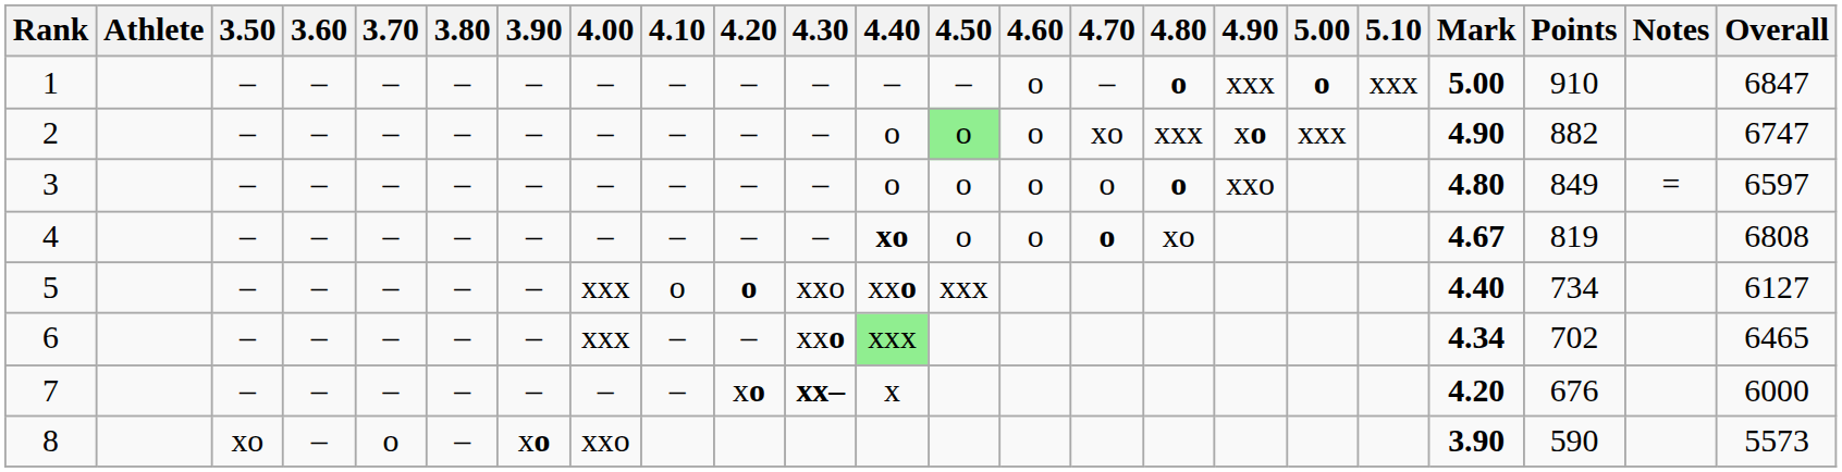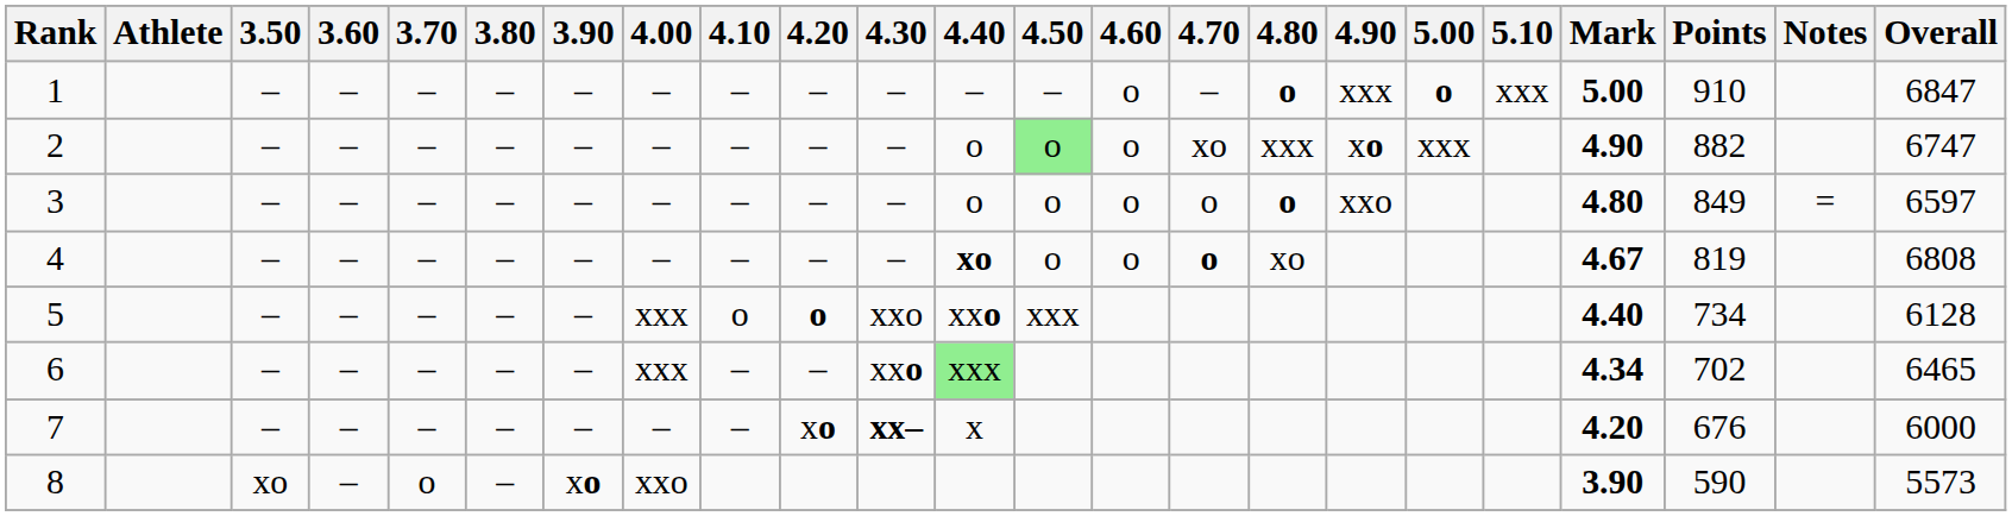5 | Overall: 6127 -> 6128
